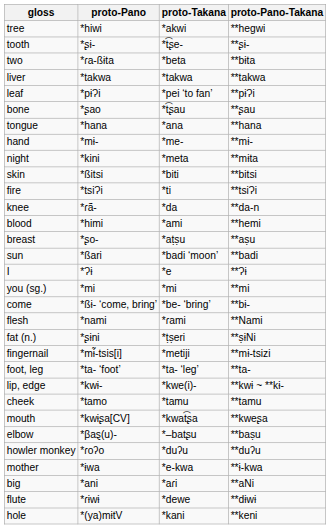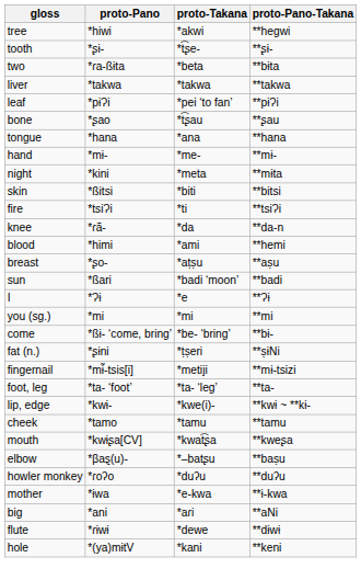- row: flesh | *nami | *ɾami | **Nami
